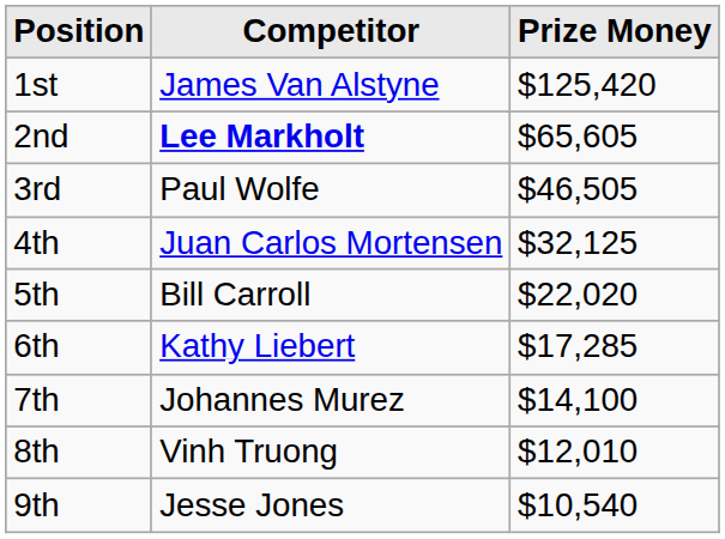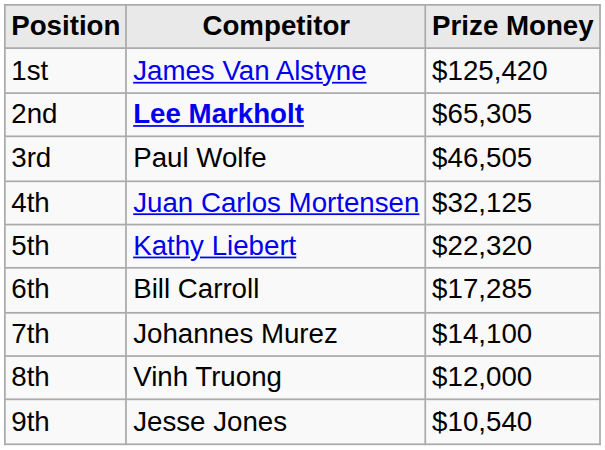2nd | Prize Money: $65,605 -> $65,305
5th | Competitor: Bill Carroll -> Kathy Liebert
5th | Prize Money: $22,020 -> $22,320
6th | Competitor: Kathy Liebert -> Bill Carroll
8th | Prize Money: $12,010 -> $12,000
